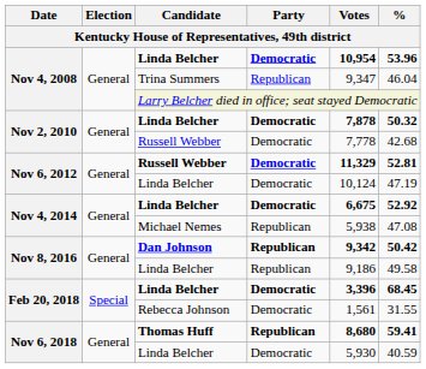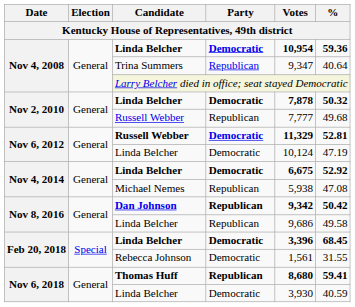Nov 4, 2008 / Linda Belcher | %: 53.96 -> 59.36
Trina Summers | %: 46.04 -> 40.64
Nov 2, 2010 / Russell Webber | Party: Democratic -> Republican
Nov 2, 2010 / Russell Webber | Votes: 7,778 -> 7,777
Nov 2, 2010 / Russell Webber | %: 42.68 -> 49.68
Nov 8, 2016 / Linda Belcher | Votes: 9,186 -> 9,686
Nov 6, 2018 / Linda Belcher | Votes: 5,930 -> 3,930
